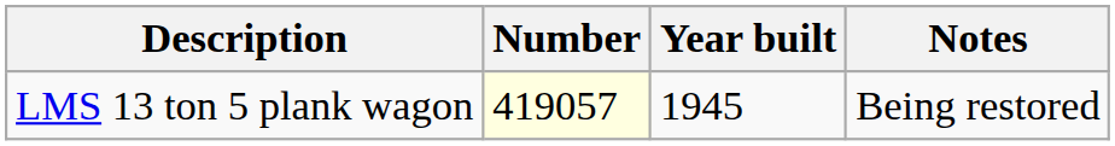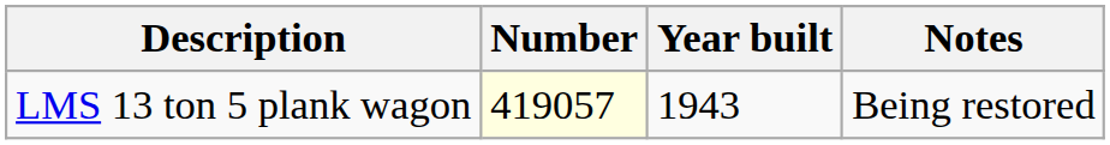LMS 13 ton 5 plank wagon | Year built: 1945 -> 1943
